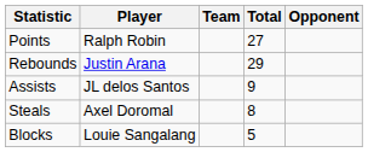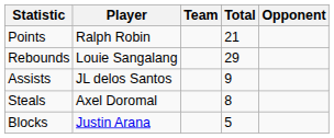Points | Total: 27 -> 21
Rebounds | Player: Justin Arana -> Louie Sangalang
Blocks | Player: Louie Sangalang -> Justin Arana
